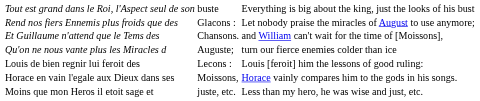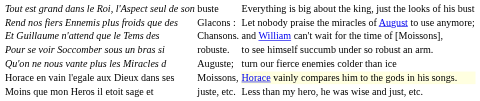+ row: Pour se voir Soccomber sous un bras si | robuste. | to see himself succumb under so robust an arm.
- row: Louis de bien regnir lui feroit des | Lecons : | Louis [feroit] him the lessons of good ruling:
Horace en vain l'egale aux Dieux dans ses | column 3: no background -> lightyellow background
